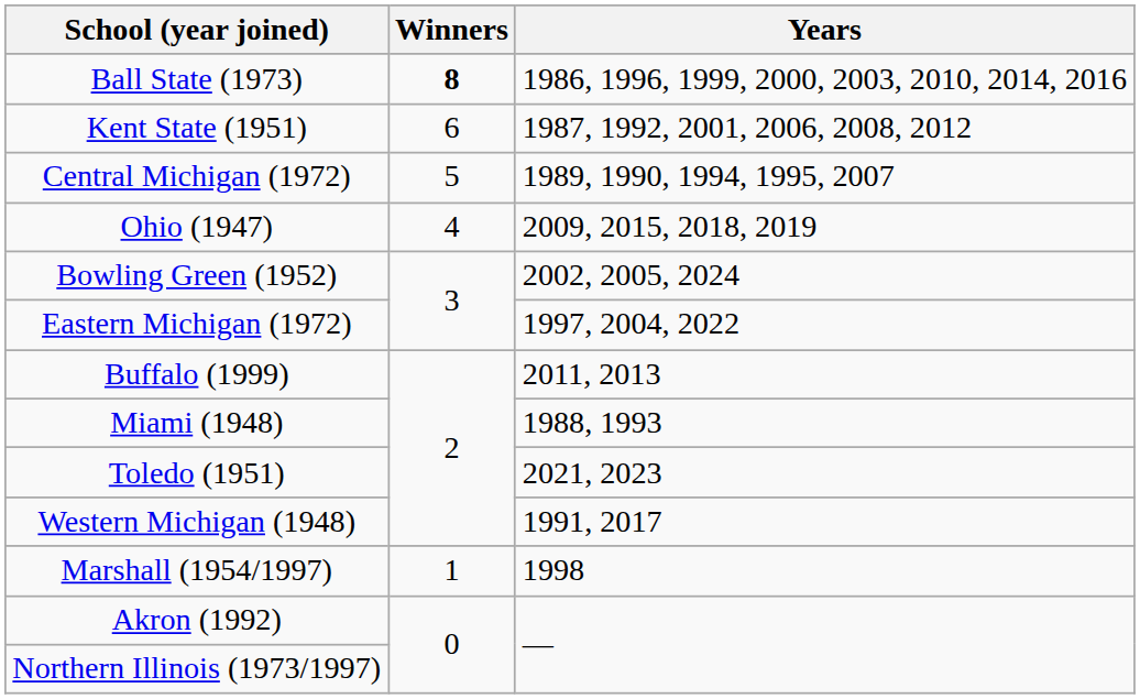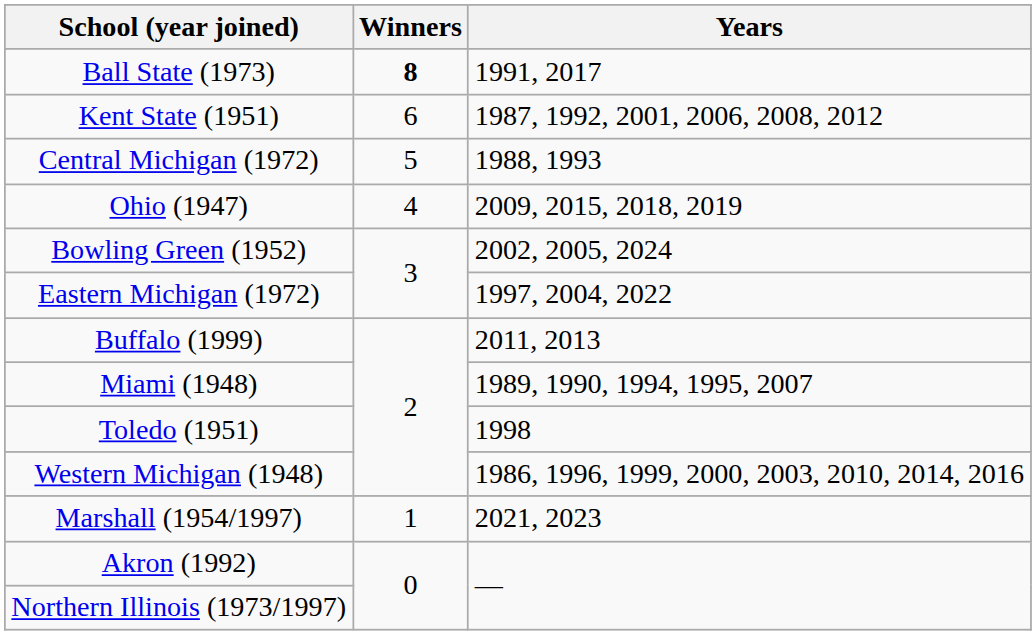Ball State (1973) | Years: 1986, 1996, 1999, 2000, 2003, 2010, 2014, 2016 -> 1991, 2017
Central Michigan (1972) | Years: 1989, 1990, 1994, 1995, 2007 -> 1988, 1993
Miami (1948) | Years: 1988, 1993 -> 1989, 1990, 1994, 1995, 2007
Toledo (1951) | Years: 2021, 2023 -> 1998
Western Michigan (1948) | Years: 1991, 2017 -> 1986, 1996, 1999, 2000, 2003, 2010, 2014, 2016
Marshall (1954/1997) | Years: 1998 -> 2021, 2023
